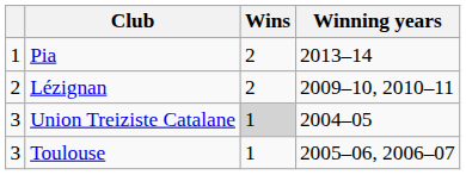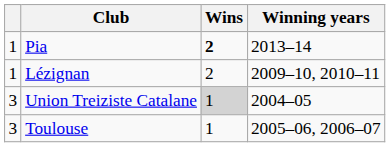Pia | Wins: normal -> bold
Lézignan | column 1: 2 -> 1
